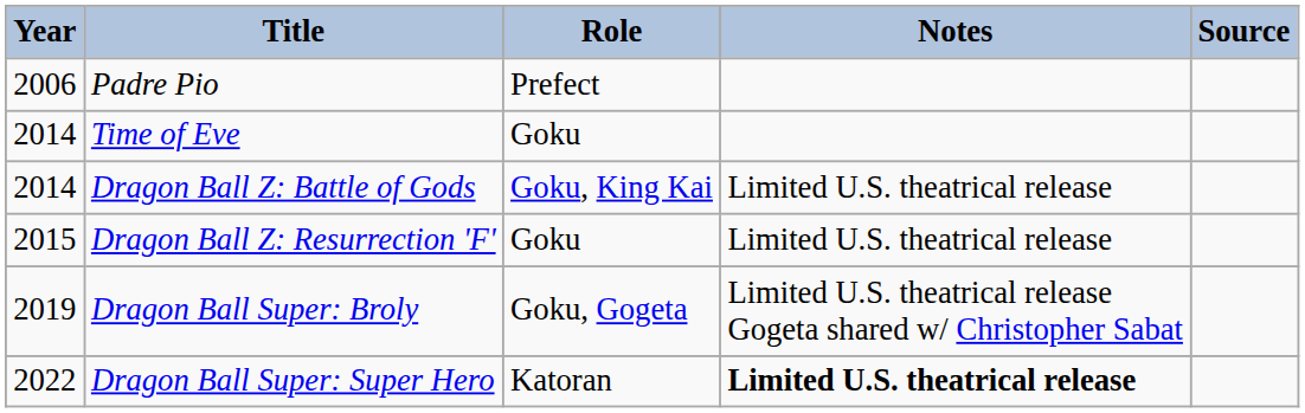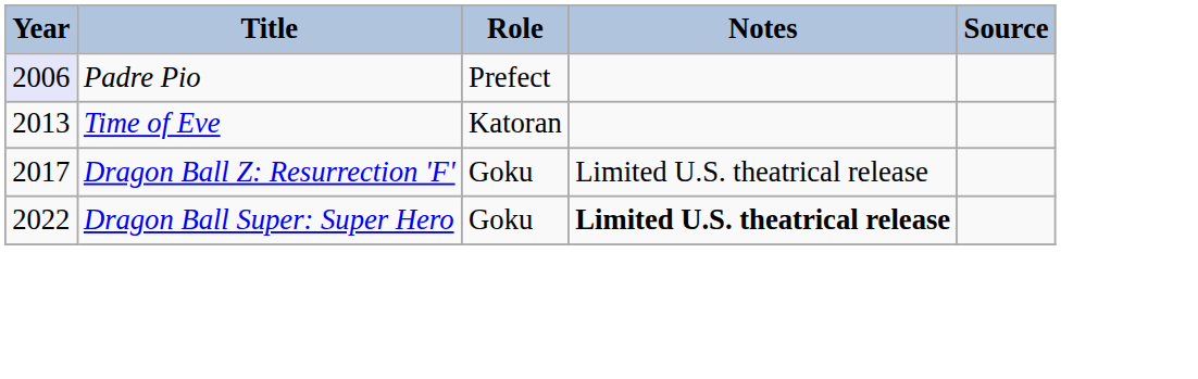Padre Pio | Year: no background -> lavender background
Time of Eve | Year: 2014 -> 2013
Time of Eve | Role: Goku -> Katoran
- row: 2014 | Dragon Ball Z: Battle of Gods | Goku, King Kai | Limited U.S. theatrical release
Dragon Ball Z: Resurrection 'F' | Year: 2015 -> 2017
- row: 2019 | Dragon Ball Super: Broly | Goku, Gogeta | Limited U.S. theatrical release Gogeta shared w/ Christopher Sabat
Dragon Ball Super: Super Hero | Role: Katoran -> Goku
